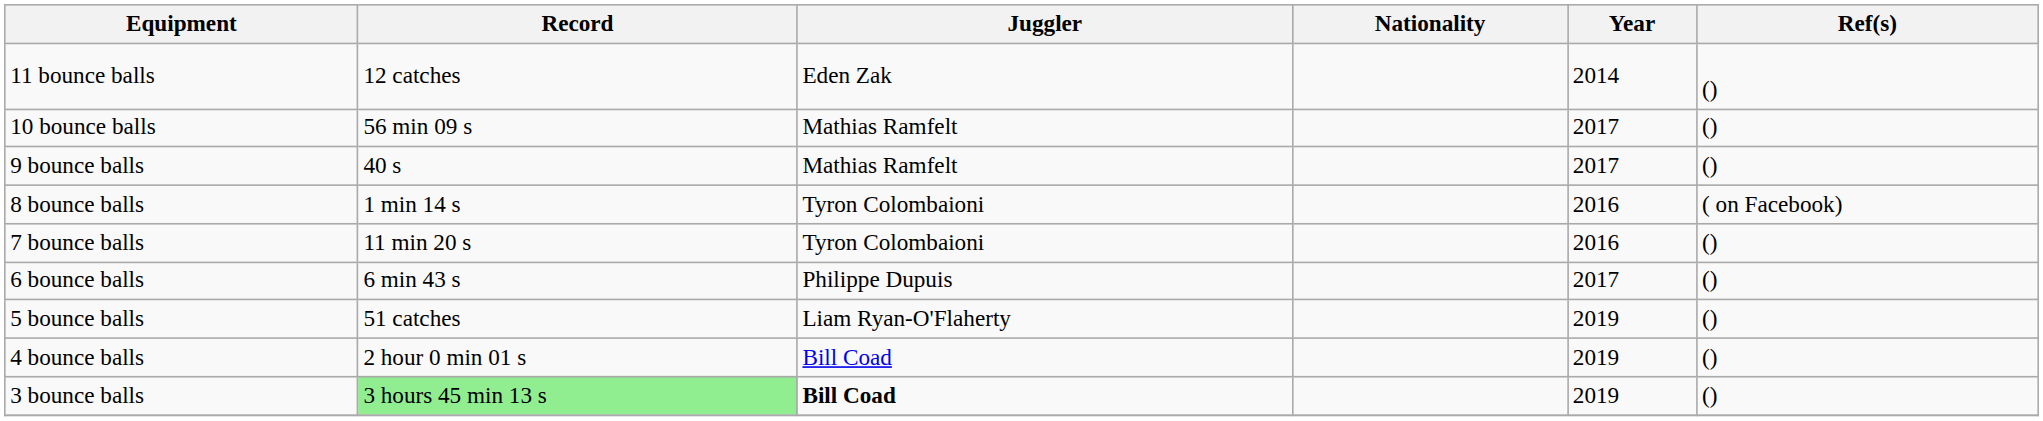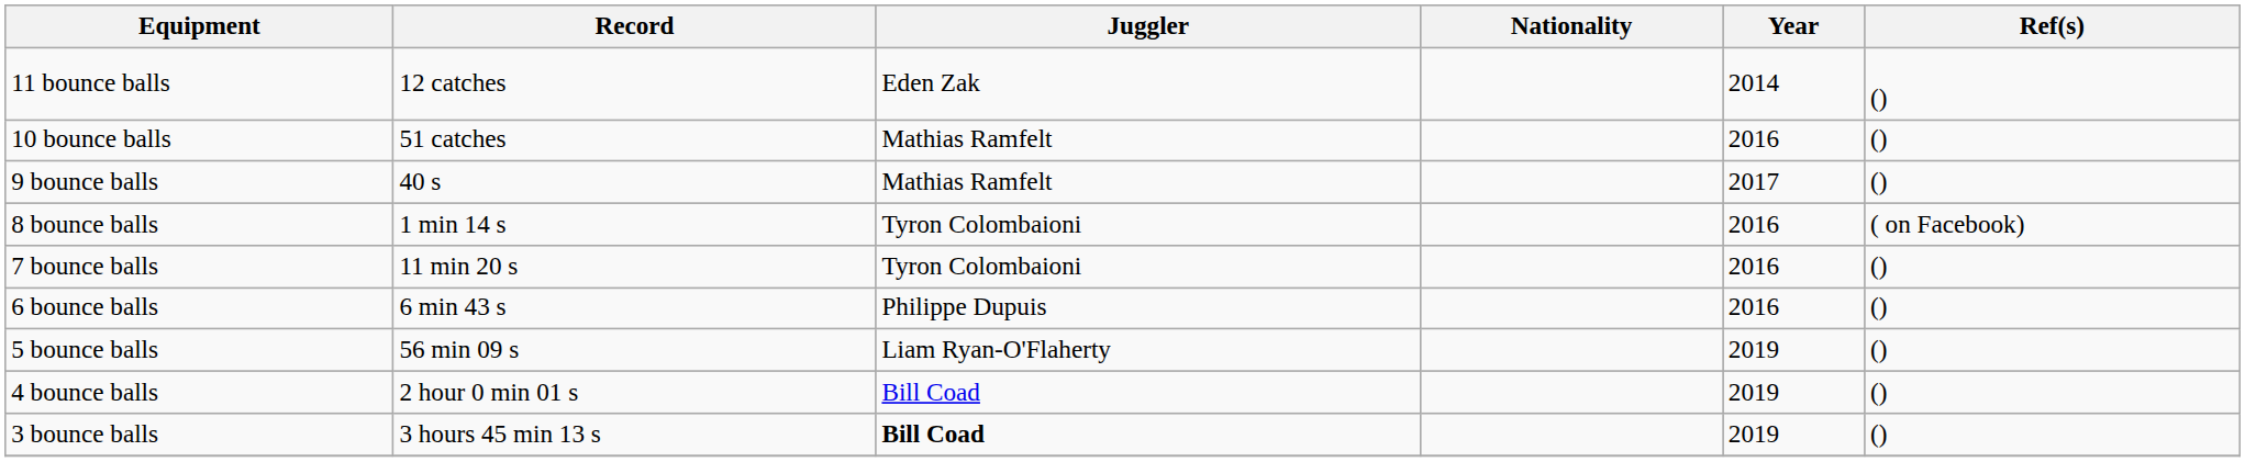10 bounce balls | Record: 56 min 09 s -> 51 catches
10 bounce balls | Year: 2017 -> 2016
6 bounce balls | Year: 2017 -> 2016
5 bounce balls | Record: 51 catches -> 56 min 09 s
3 bounce balls | Record: lightgreen background -> no background
